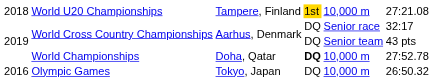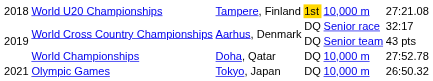World Championships | column 4: bold -> normal
Olympic Games | column 1: 2016 -> 2021
